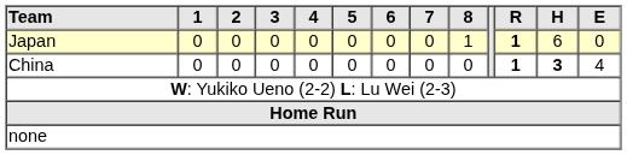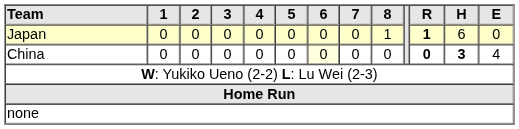China | 6: no background -> lightyellow background
China | R: 1 -> 0
